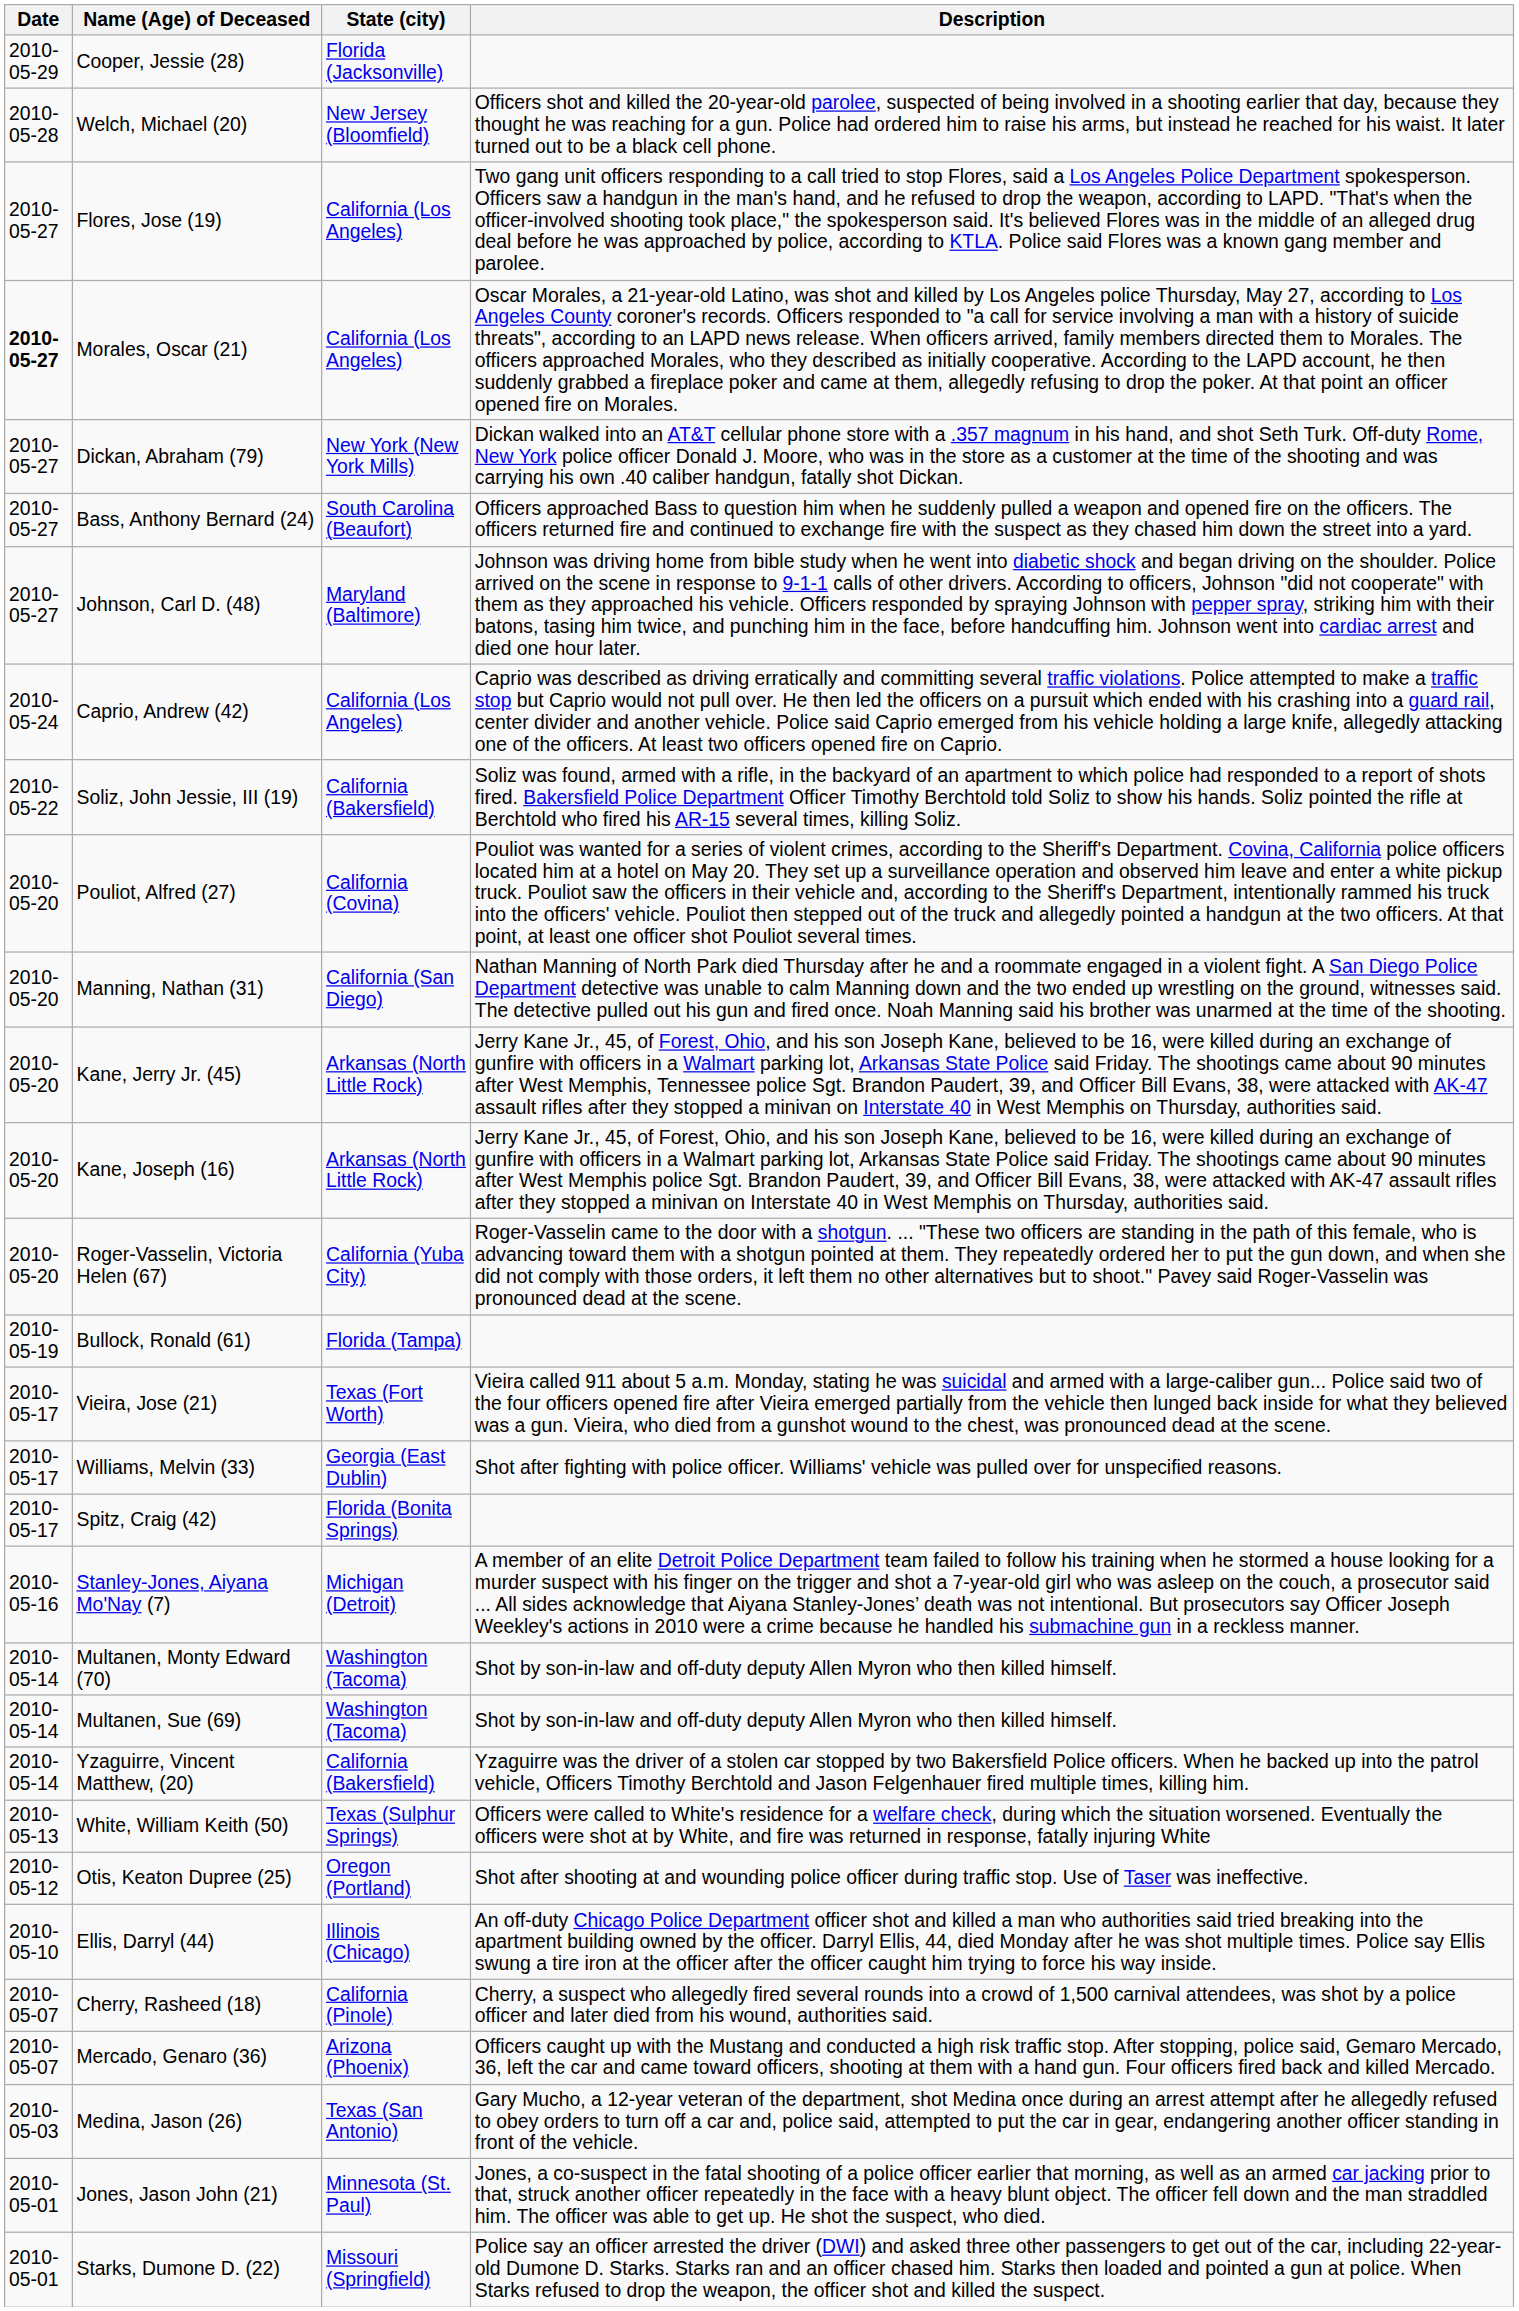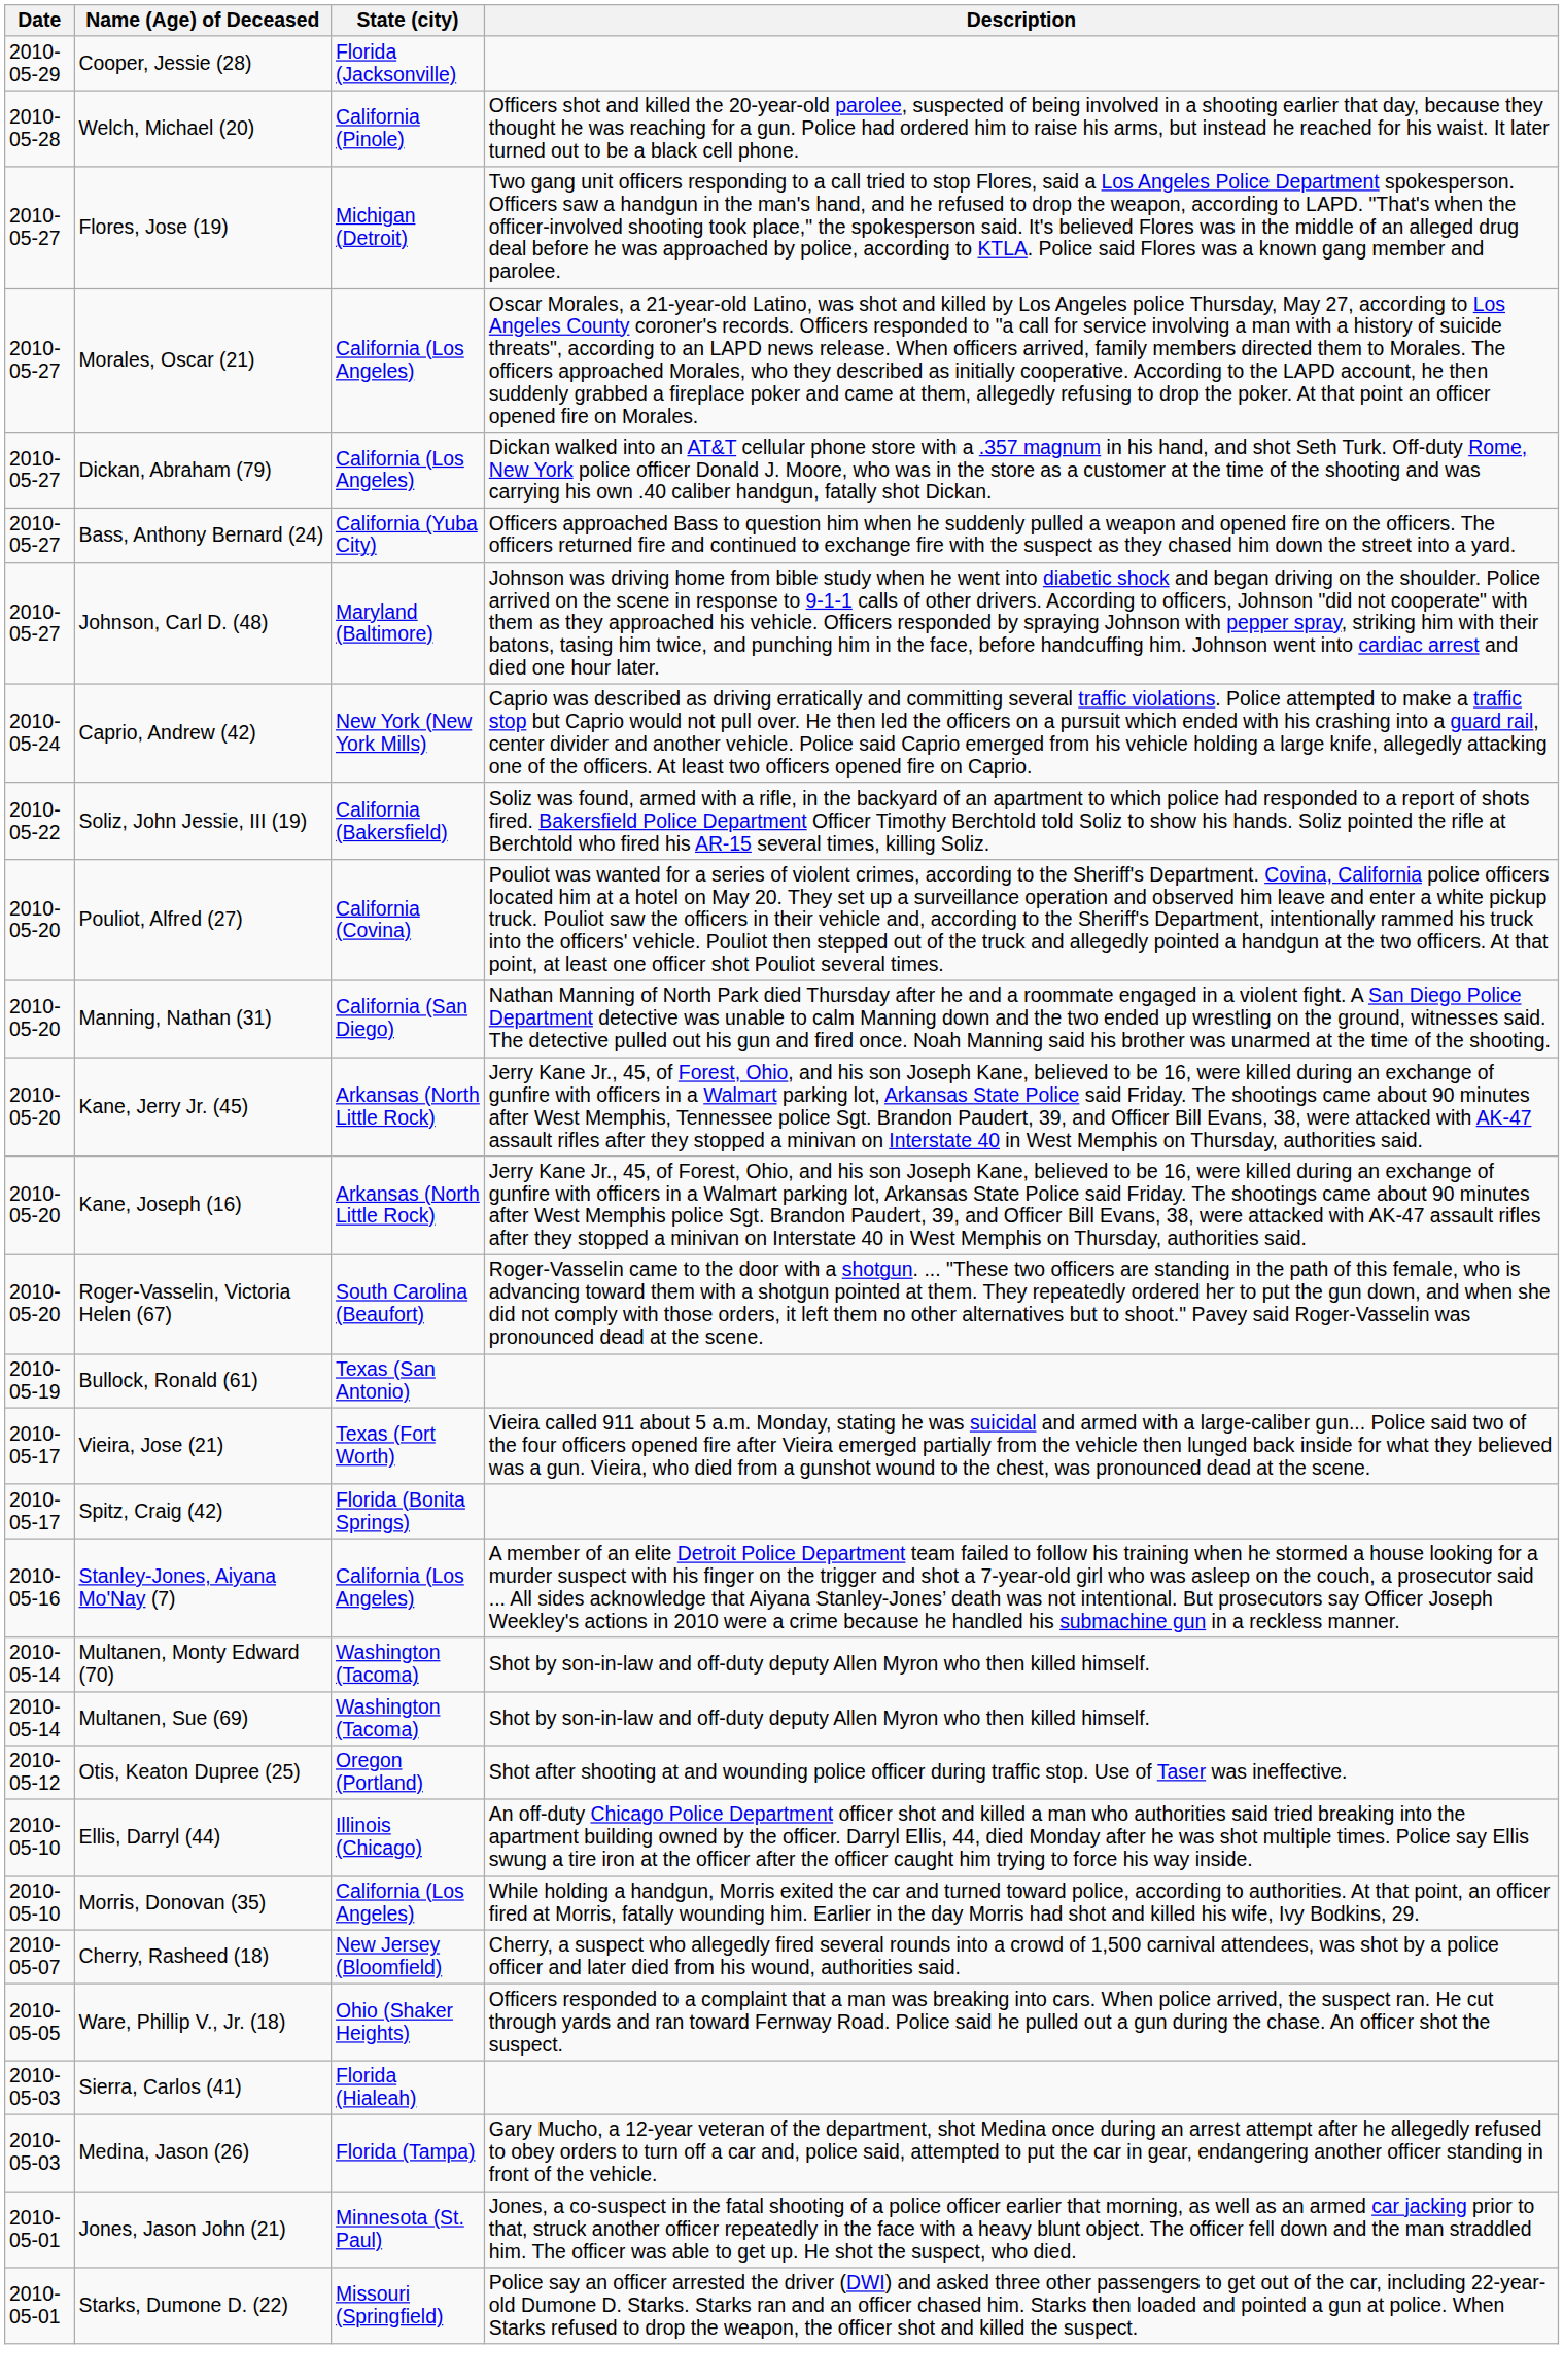Welch, Michael (20) | State (city): New Jersey (Bloomfield) -> California (Pinole)
Flores, Jose (19) | State (city): California (Los Angeles) -> Michigan (Detroit)
Morales, Oscar (21) | Date: bold -> normal
Dickan, Abraham (79) | State (city): New York (New York Mills) -> California (Los Angeles)
Bass, Anthony Bernard (24) | State (city): South Carolina (Beaufort) -> California (Yuba City)
Caprio, Andrew (42) | State (city): California (Los Angeles) -> New York (New York Mills)
Roger-Vasselin, Victoria Helen (67) | State (city): California (Yuba City) -> South Carolina (Beaufort)
Bullock, Ronald (61) | State (city): Florida (Tampa) -> Texas (San Antonio)
- row: 2010-05-17 | Williams, Melvin (33) | Georgia (East Dublin) | Shot after fighting with police officer. Williams' vehicle was pulled over for unspecified reasons.
Stanley-Jones, Aiyana Mo'Nay (7) | State (city): Michigan (Detroit) -> California (Los Angeles)
- row: 2010-05-14 | Yzaguirre, Vincent Matthew, (20) | California (Bakersfield) | Yzaguirre was the driver of a stolen car stopped by two Bakersfield Police officers. When he backed up into the patrol vehicle, Officers Timothy Berchtold and Jason Felgenhauer fired multiple times, killing him.
- row: 2010-05-13 | White, William Keith (50) | Texas (Sulphur Springs) | Officers were called to White's residence for a welfare check, during which the situation worsened. Eventually the officers were shot at by White, and fire was returned in response, fatally injuring White
+ row: 2010-05-10 | Morris, Donovan (35) | California (Los Angeles) | While holding a handgun, Morris exited the car and turned toward police, according to authorities. At that point, an officer fired at Morris, fatally wounding him. Earlier in the day Morris had shot and killed his wife, Ivy Bodkins, 29.
Cherry, Rasheed (18) | State (city): California (Pinole) -> New Jersey (Bloomfield)
- row: 2010-05-07 | Mercado, Genaro (36) | Arizona (Phoenix) | Officers caught up with the Mustang and conducted a high risk traffic stop. After stopping, police said, Gemaro Mercado, 36, left the car and came toward officers, shooting at them with a hand gun. Four officers fired back and killed Mercado.
+ row: 2010-05-05 | Ware, Phillip V., Jr. (18) | Ohio (Shaker Heights) | Officers responded to a complaint that a man was breaking into cars. When police arrived, the suspect ran. He cut through yards and ran toward Fernway Road. Police said he pulled out a gun during the chase. An officer shot the suspect.
+ row: 2010-05-03 | Sierra, Carlos (41) | Florida (Hialeah)
Medina, Jason (26) | State (city): Texas (San Antonio) -> Florida (Tampa)
